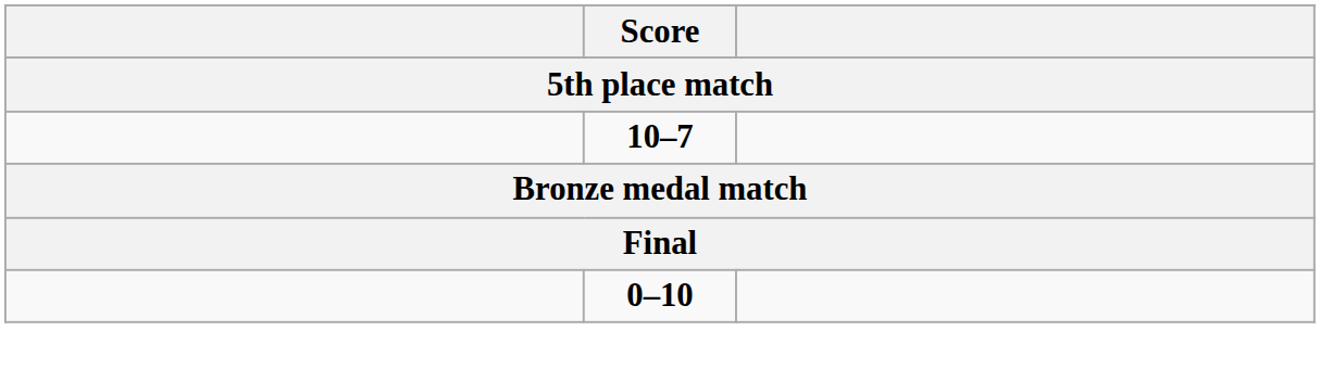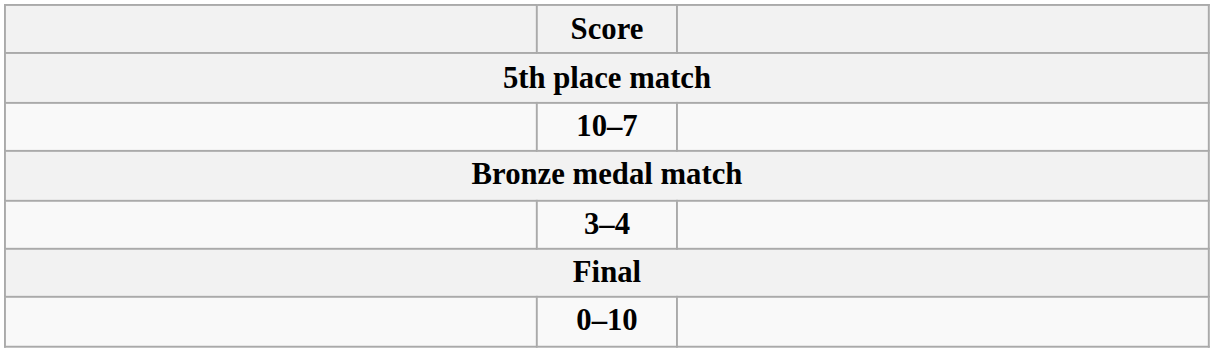+ row: 3–4
